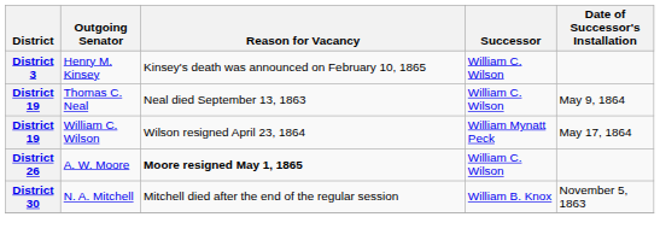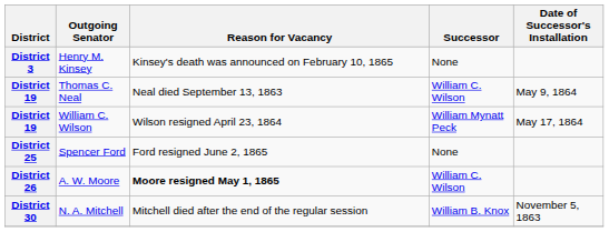Henry M. Kinsey | Successor: William C. Wilson -> None
+ row: District 25 | Spencer Ford | Ford resigned June 2, 1865 | None
